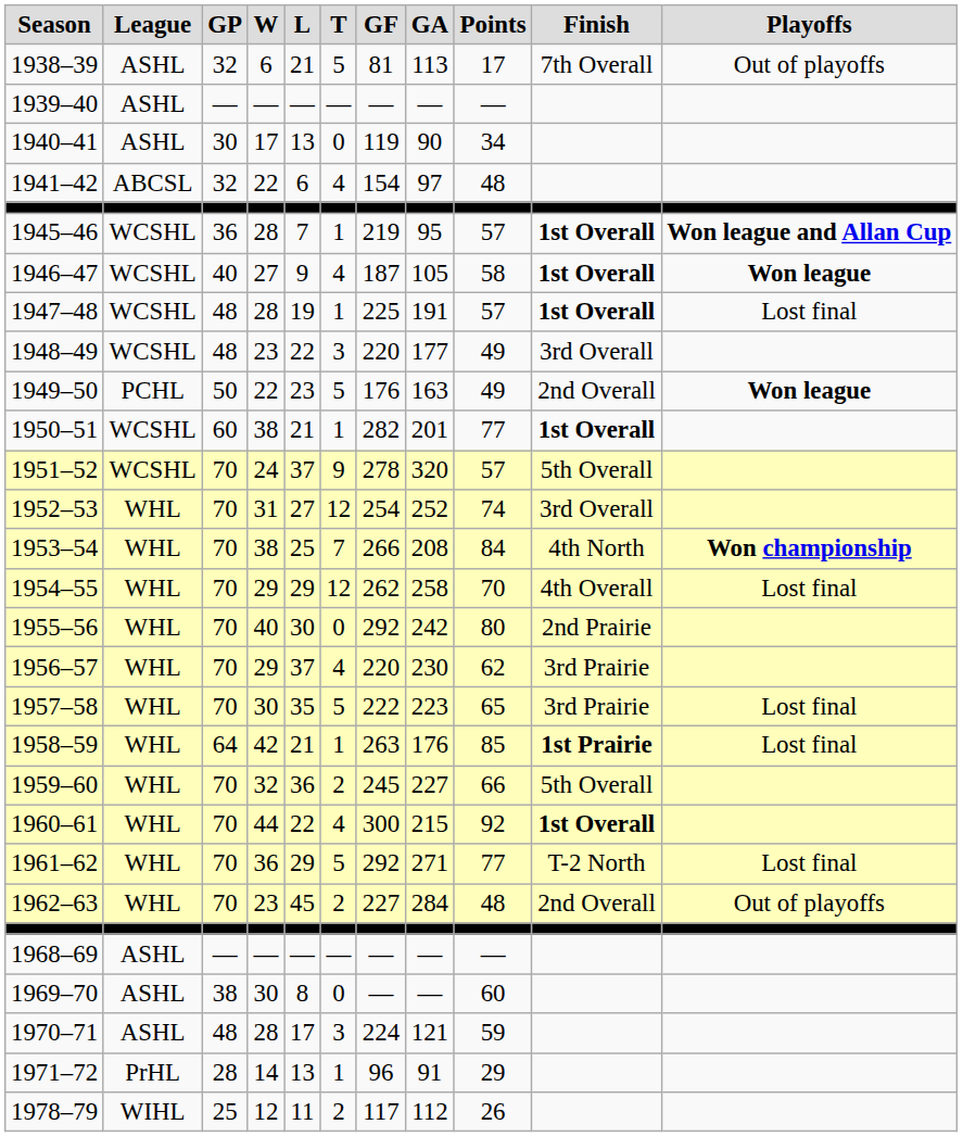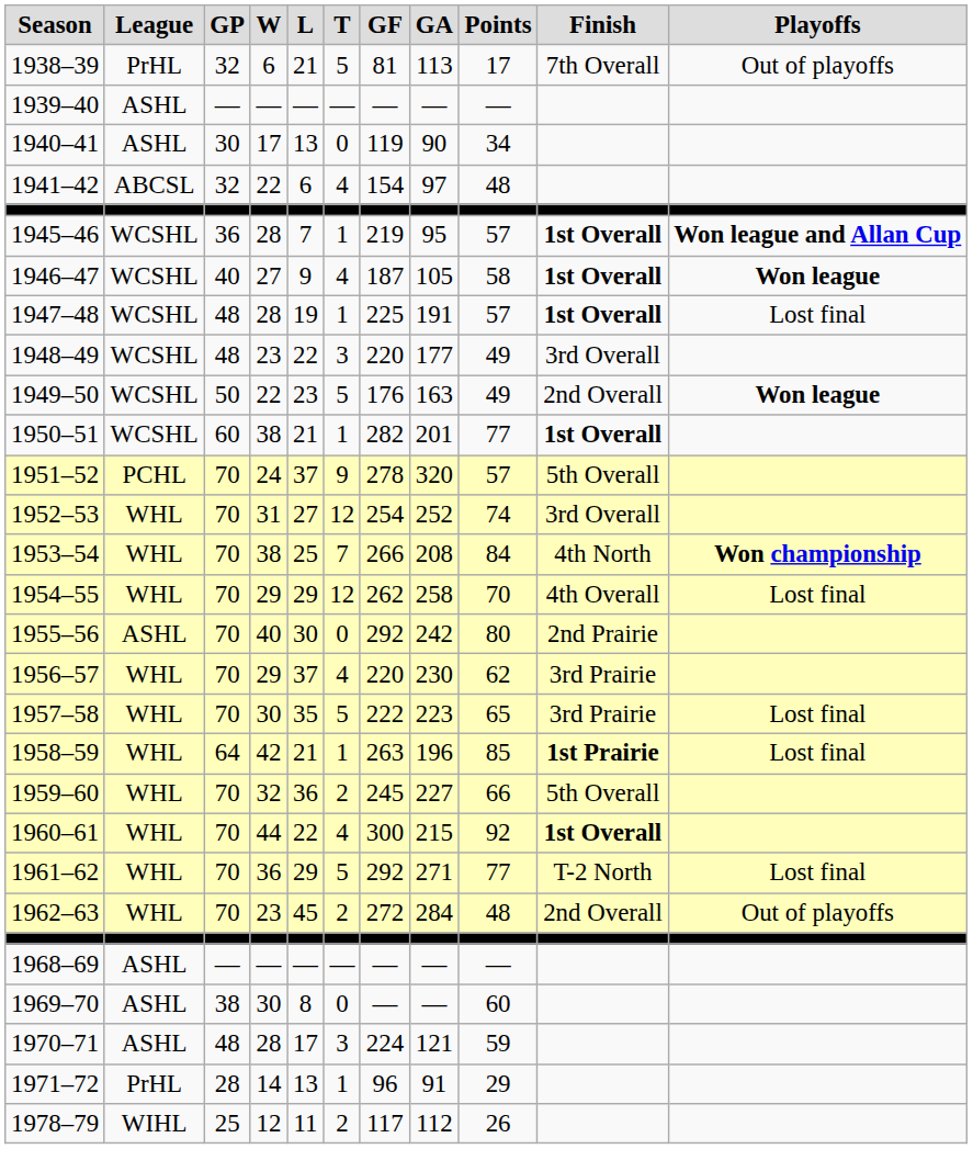1938–39 | League: ASHL -> PrHL
1949–50 | League: PCHL -> WCSHL
1951–52 | League: WCSHL -> PCHL
1955–56 | League: WHL -> ASHL
1958–59 | GA: 176 -> 196
1962–63 | GF: 227 -> 272
